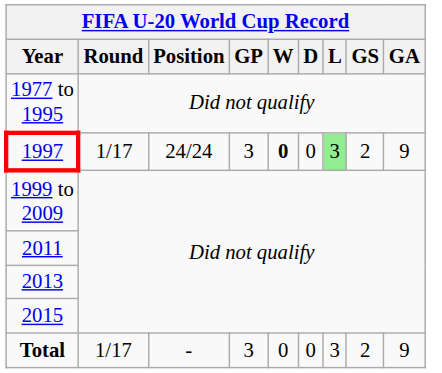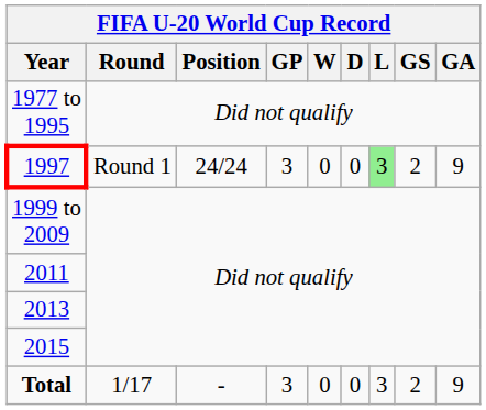1997 | Round: 1/17 -> Round 1
1997 | W: bold -> normal
